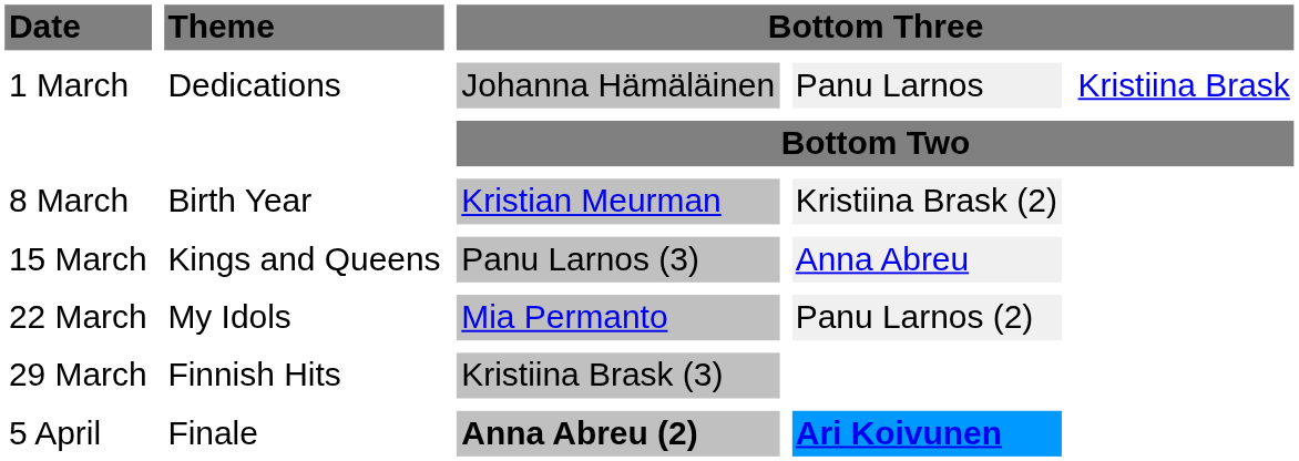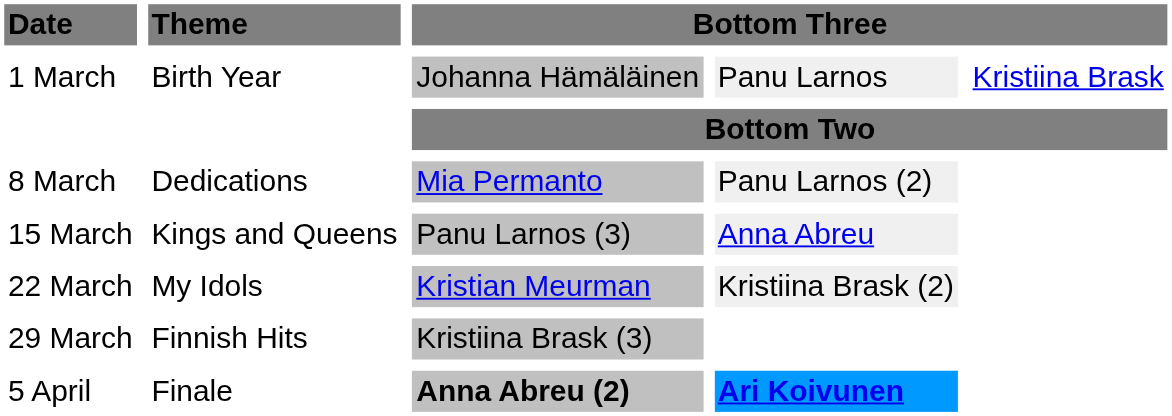1 March | Theme: Dedications -> Birth Year
8 March | Theme: Birth Year -> Dedications
8 March | column 3: Kristian Meurman -> Mia Permanto
8 March | column 4: Kristiina Brask (2) -> Panu Larnos (2)
22 March | column 3: Mia Permanto -> Kristian Meurman
22 March | column 4: Panu Larnos (2) -> Kristiina Brask (2)
